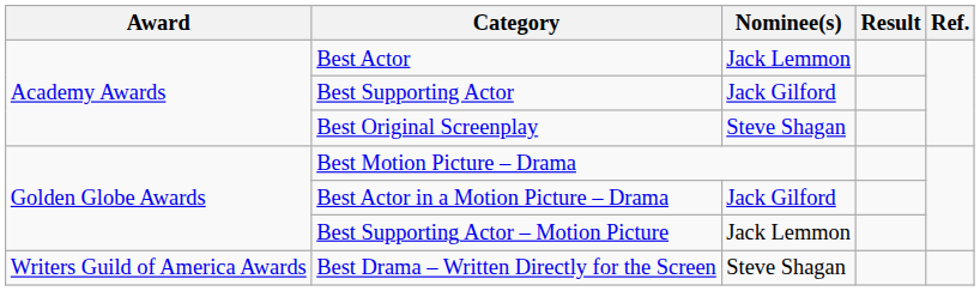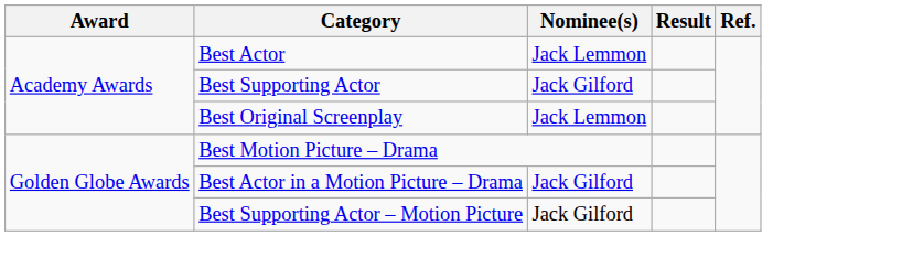Best Original Screenplay | Nominee(s): Steve Shagan -> Jack Lemmon
Best Supporting Actor – Motion Picture | Nominee(s): Jack Lemmon -> Jack Gilford
- row: Writers Guild of America Awards | Best Drama – Written Directly for the Screen | Steve Shagan
